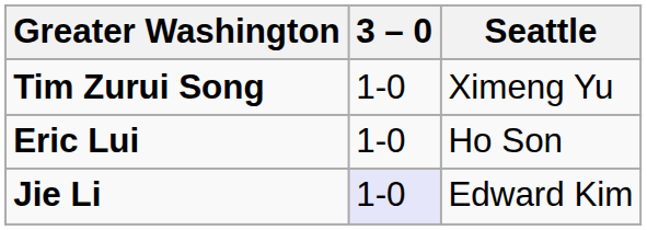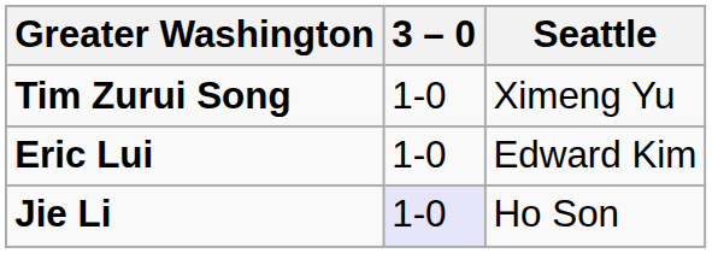Eric Lui | Seattle: Ho Son -> Edward Kim
Jie Li | Seattle: Edward Kim -> Ho Son
